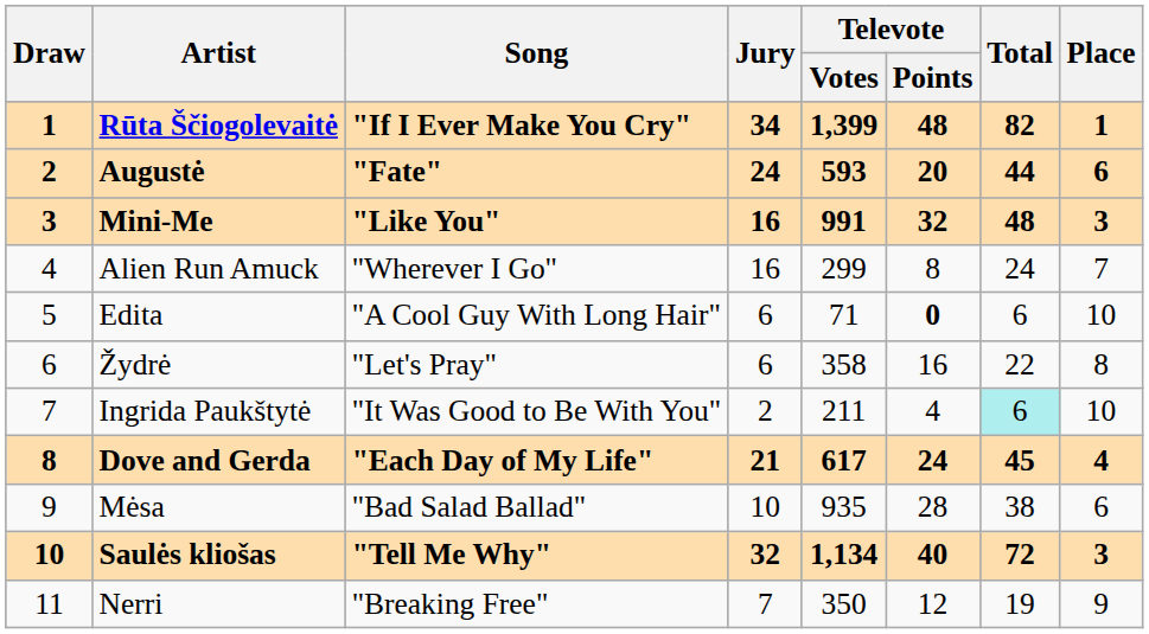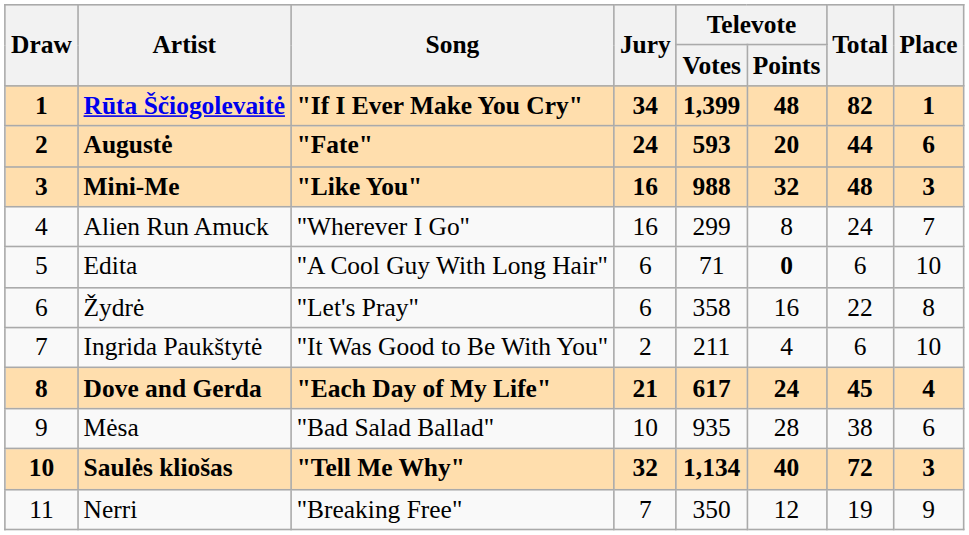Mini-Me | Televote / Votes: 991 -> 988
Ingrida Paukštytė | Total: paleturquoise background -> no background
